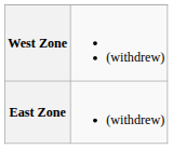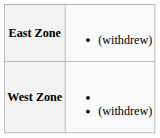rows swapped: West Zone <-> East Zone
